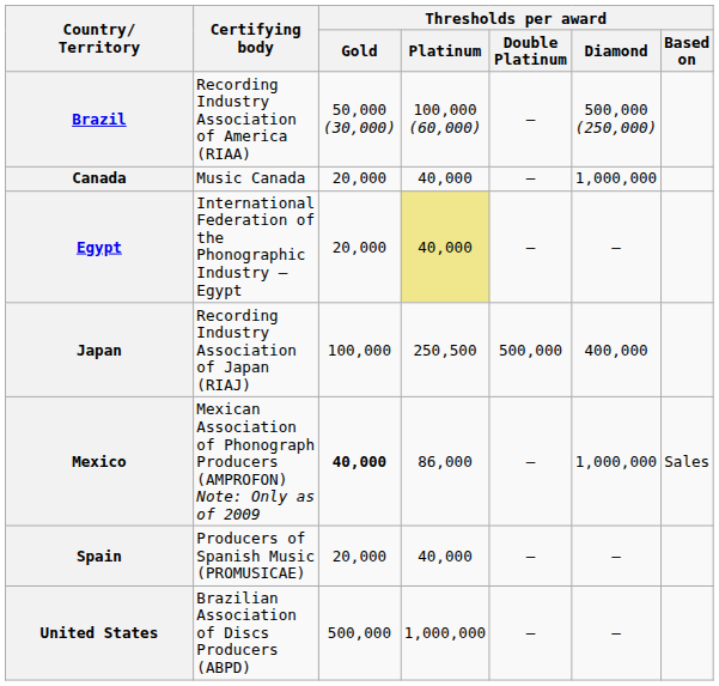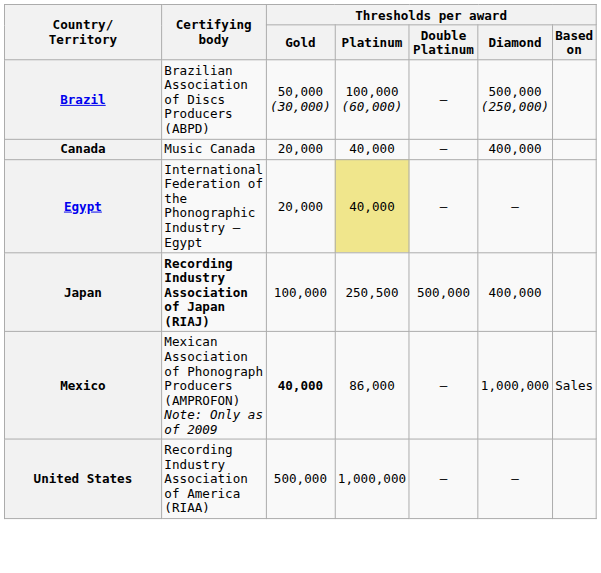Brazil | Certifying body: Recording Industry Association of America (RIAA) -> Brazilian Association of Discs Producers (ABPD)
Canada | Thresholds per award / Diamond: 1,000,000 -> 400,000
Japan | Certifying body: normal -> bold
- row: Spain | Producers of Spanish Music (PROMUSICAE) | 20,000 | 40,000 | — | —
United States | Certifying body: Brazilian Association of Discs Producers (ABPD) -> Recording Industry Association of America (RIAA)
